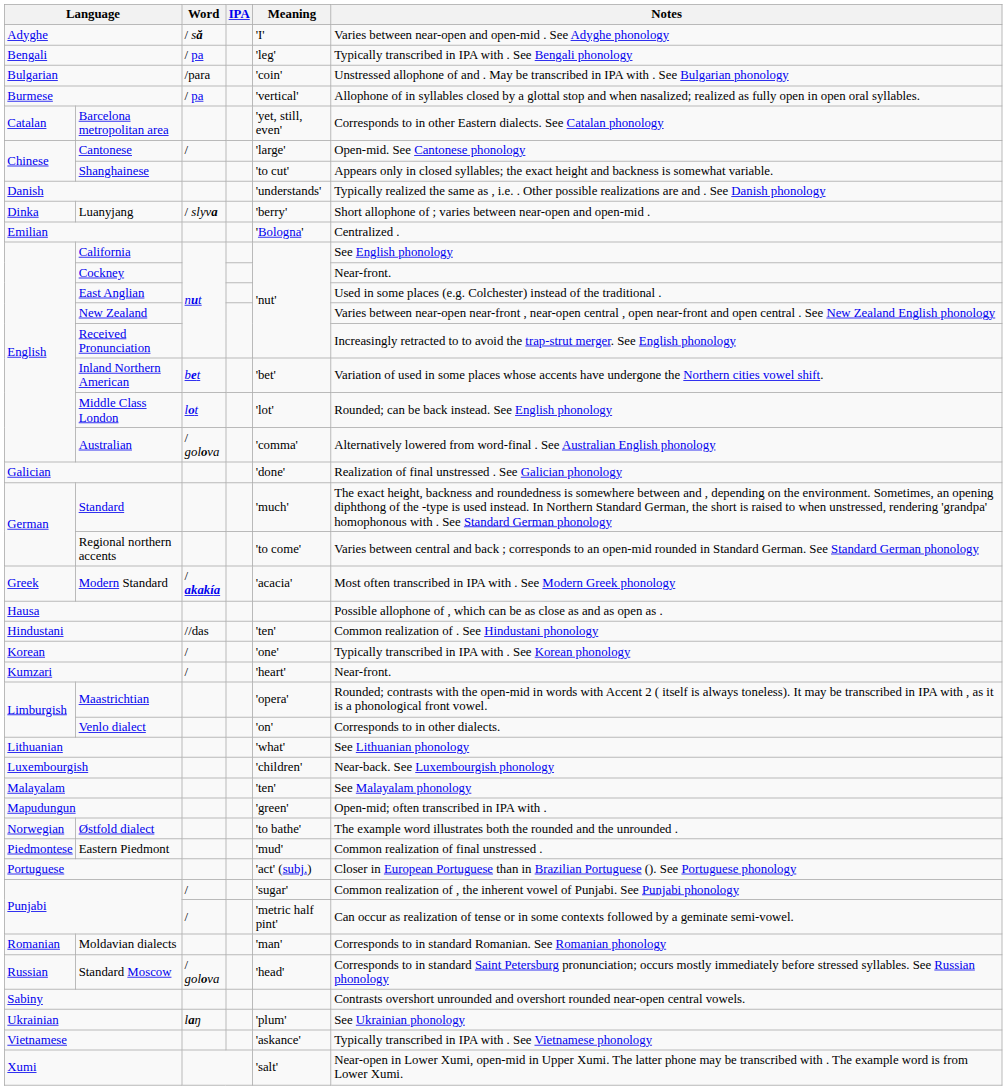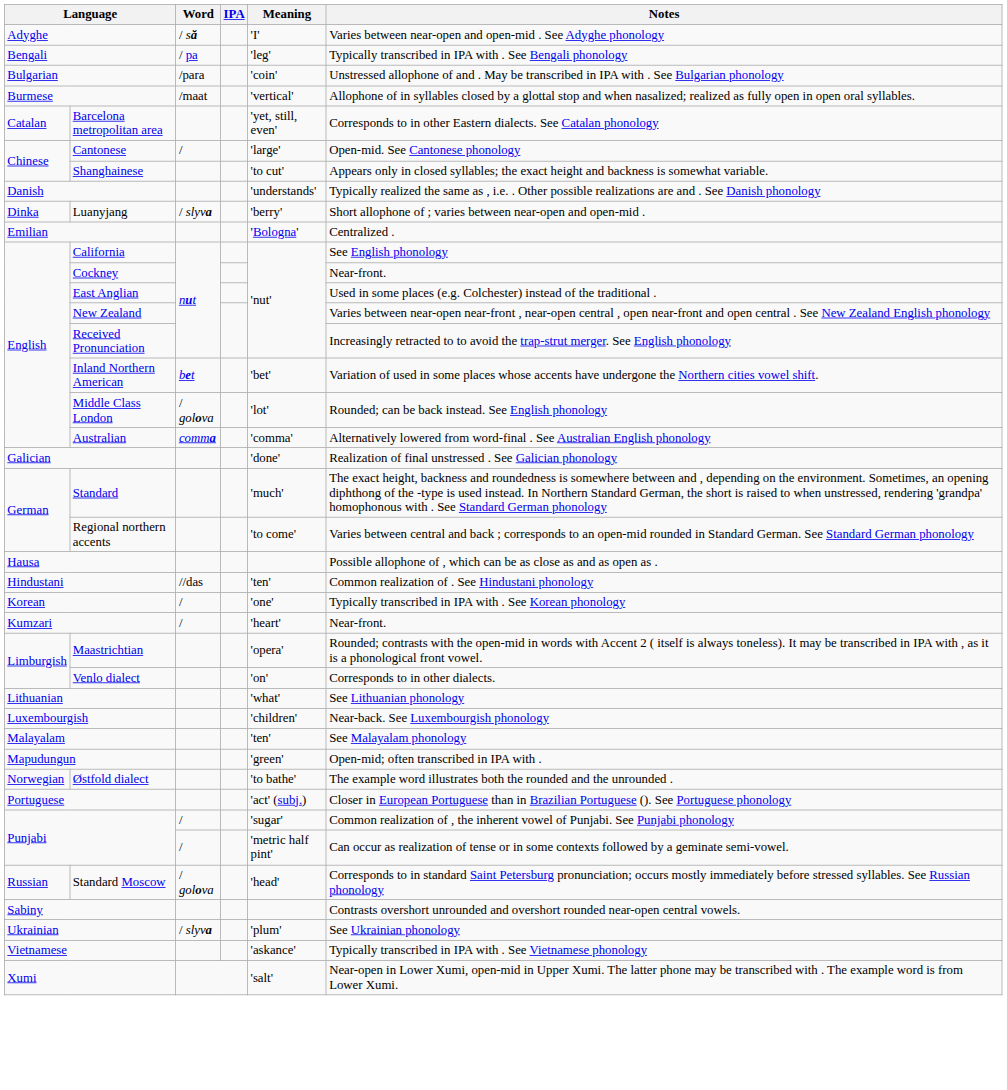Burmese | Word: / pa -> /maat
Middle Class London | Word: lot -> / golova
Australian | Word: / golova -> comma
- row: Greek | Modern Standard | / akakía | 'acacia' | Most often transcribed in IPA with . See Modern Greek phonology
- row: Piedmontese | Eastern Piedmont | 'mud' | Common realization of final unstressed .
- row: Romanian | Moldavian dialects | 'man' | Corresponds to in standard Romanian. See Romanian phonology
Ukrainian | Word: laŋ -> / slyva
